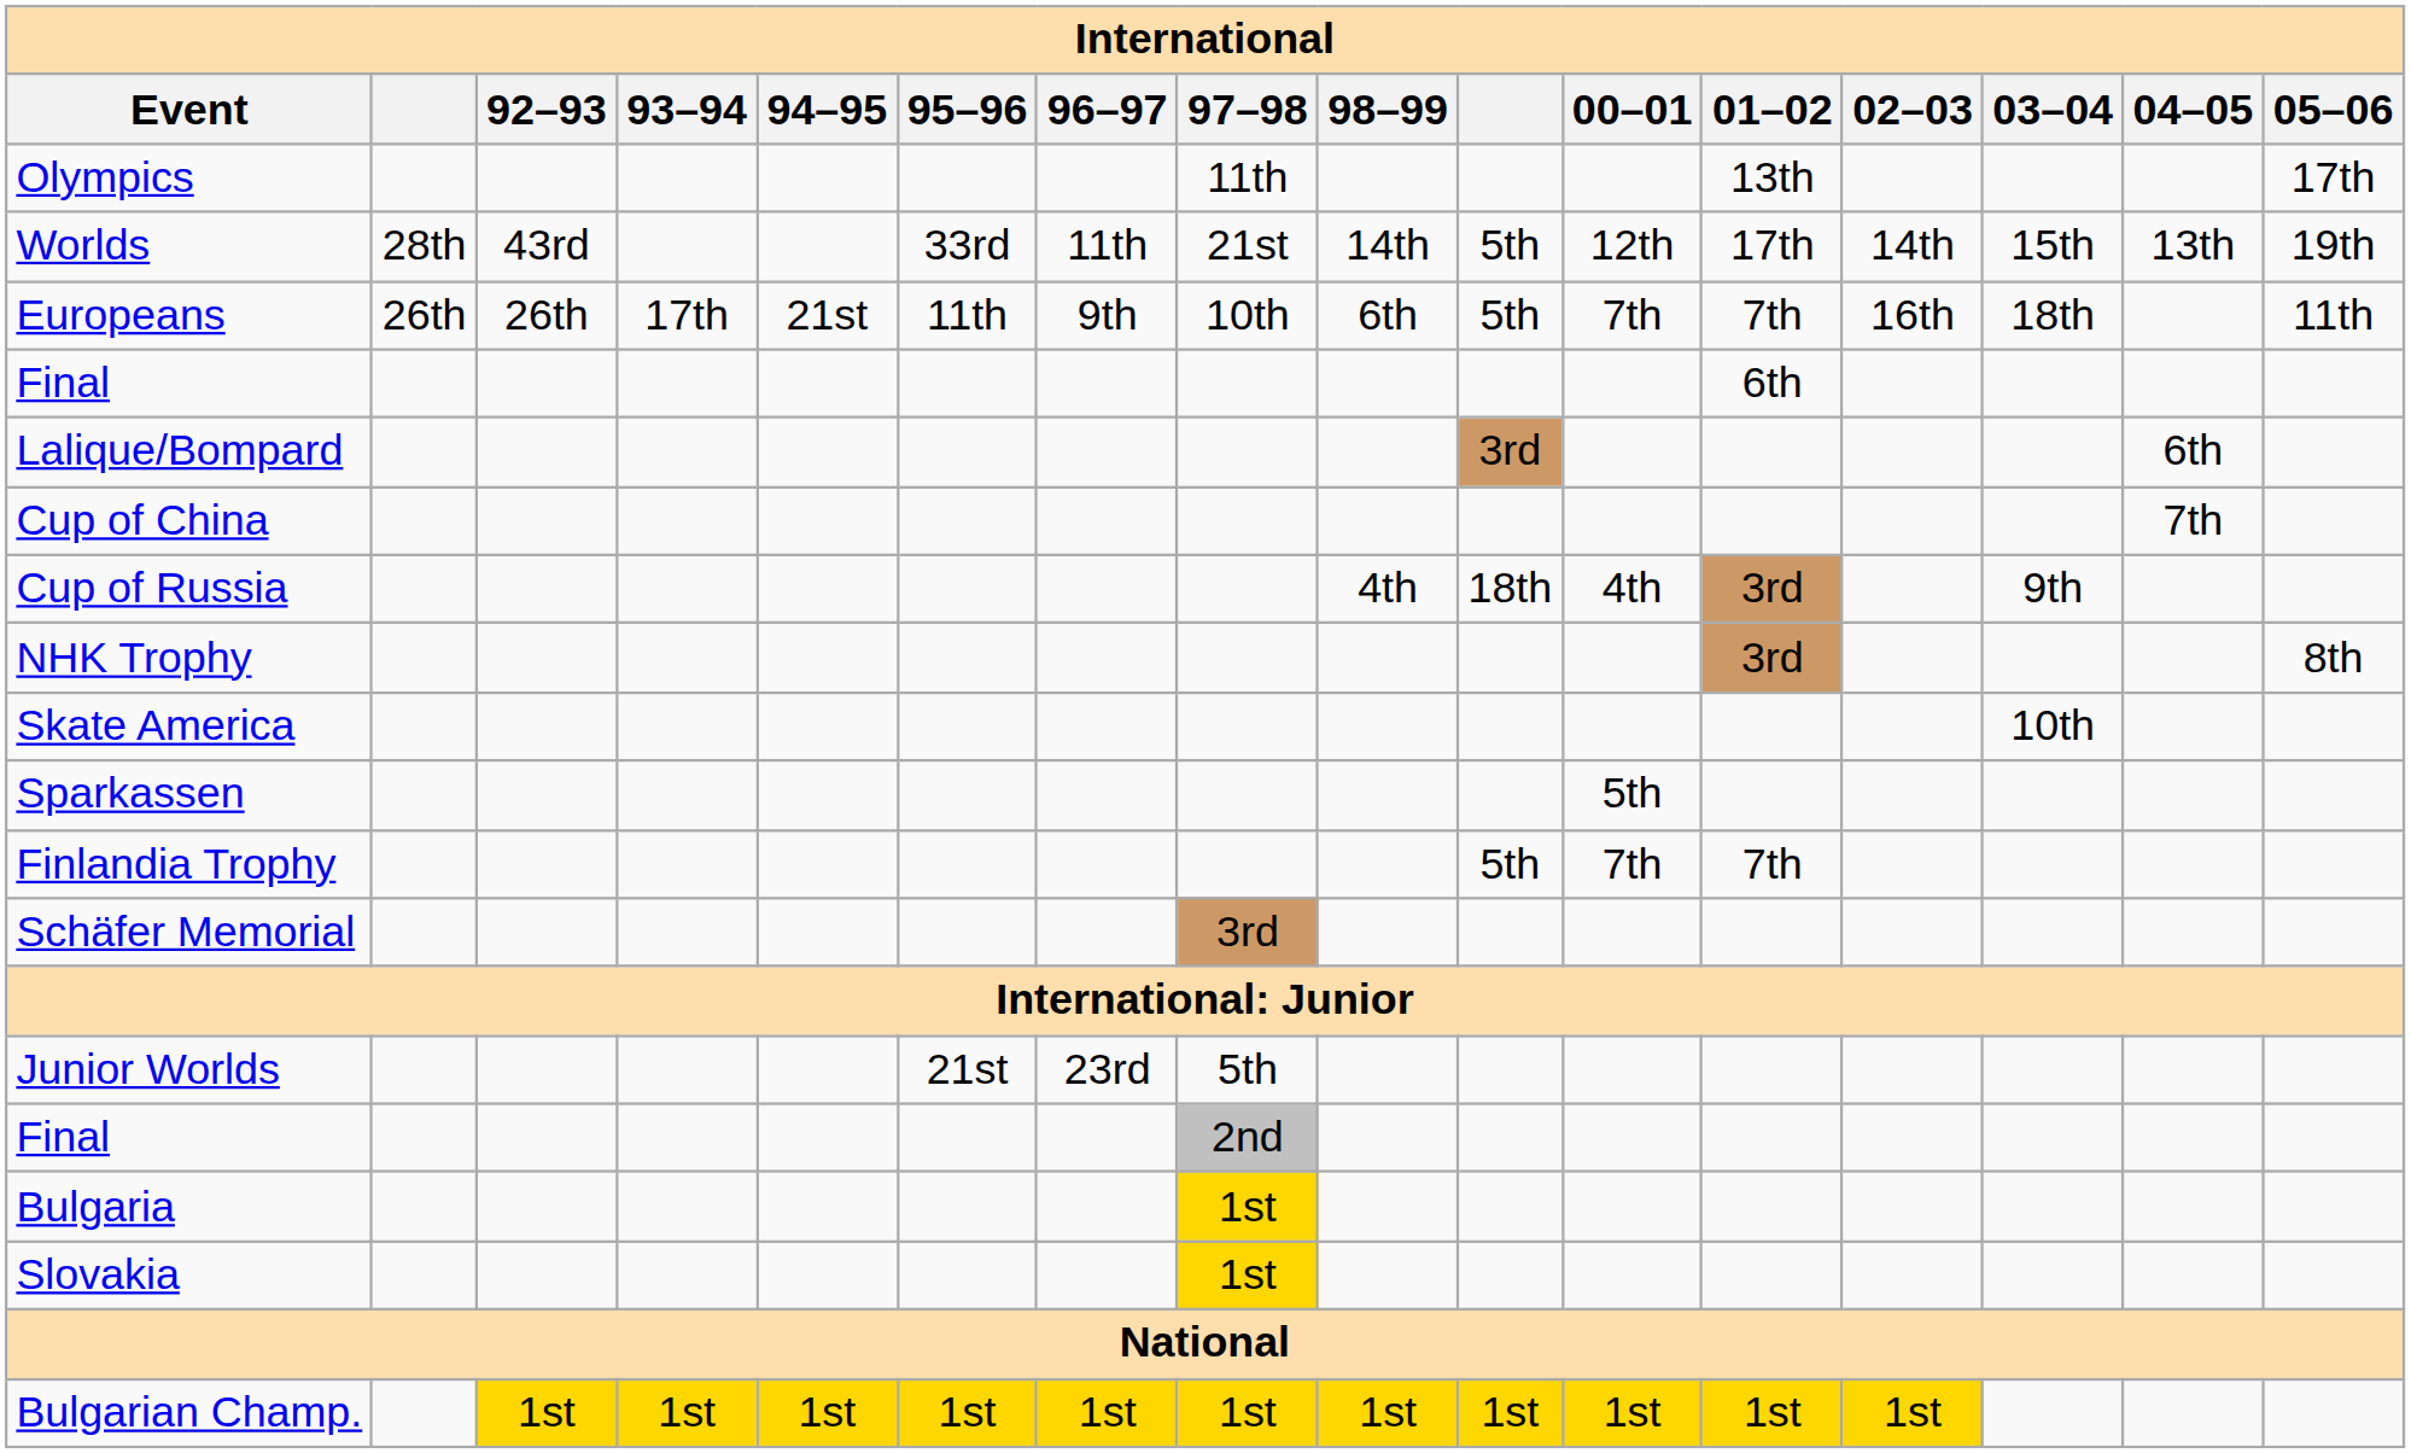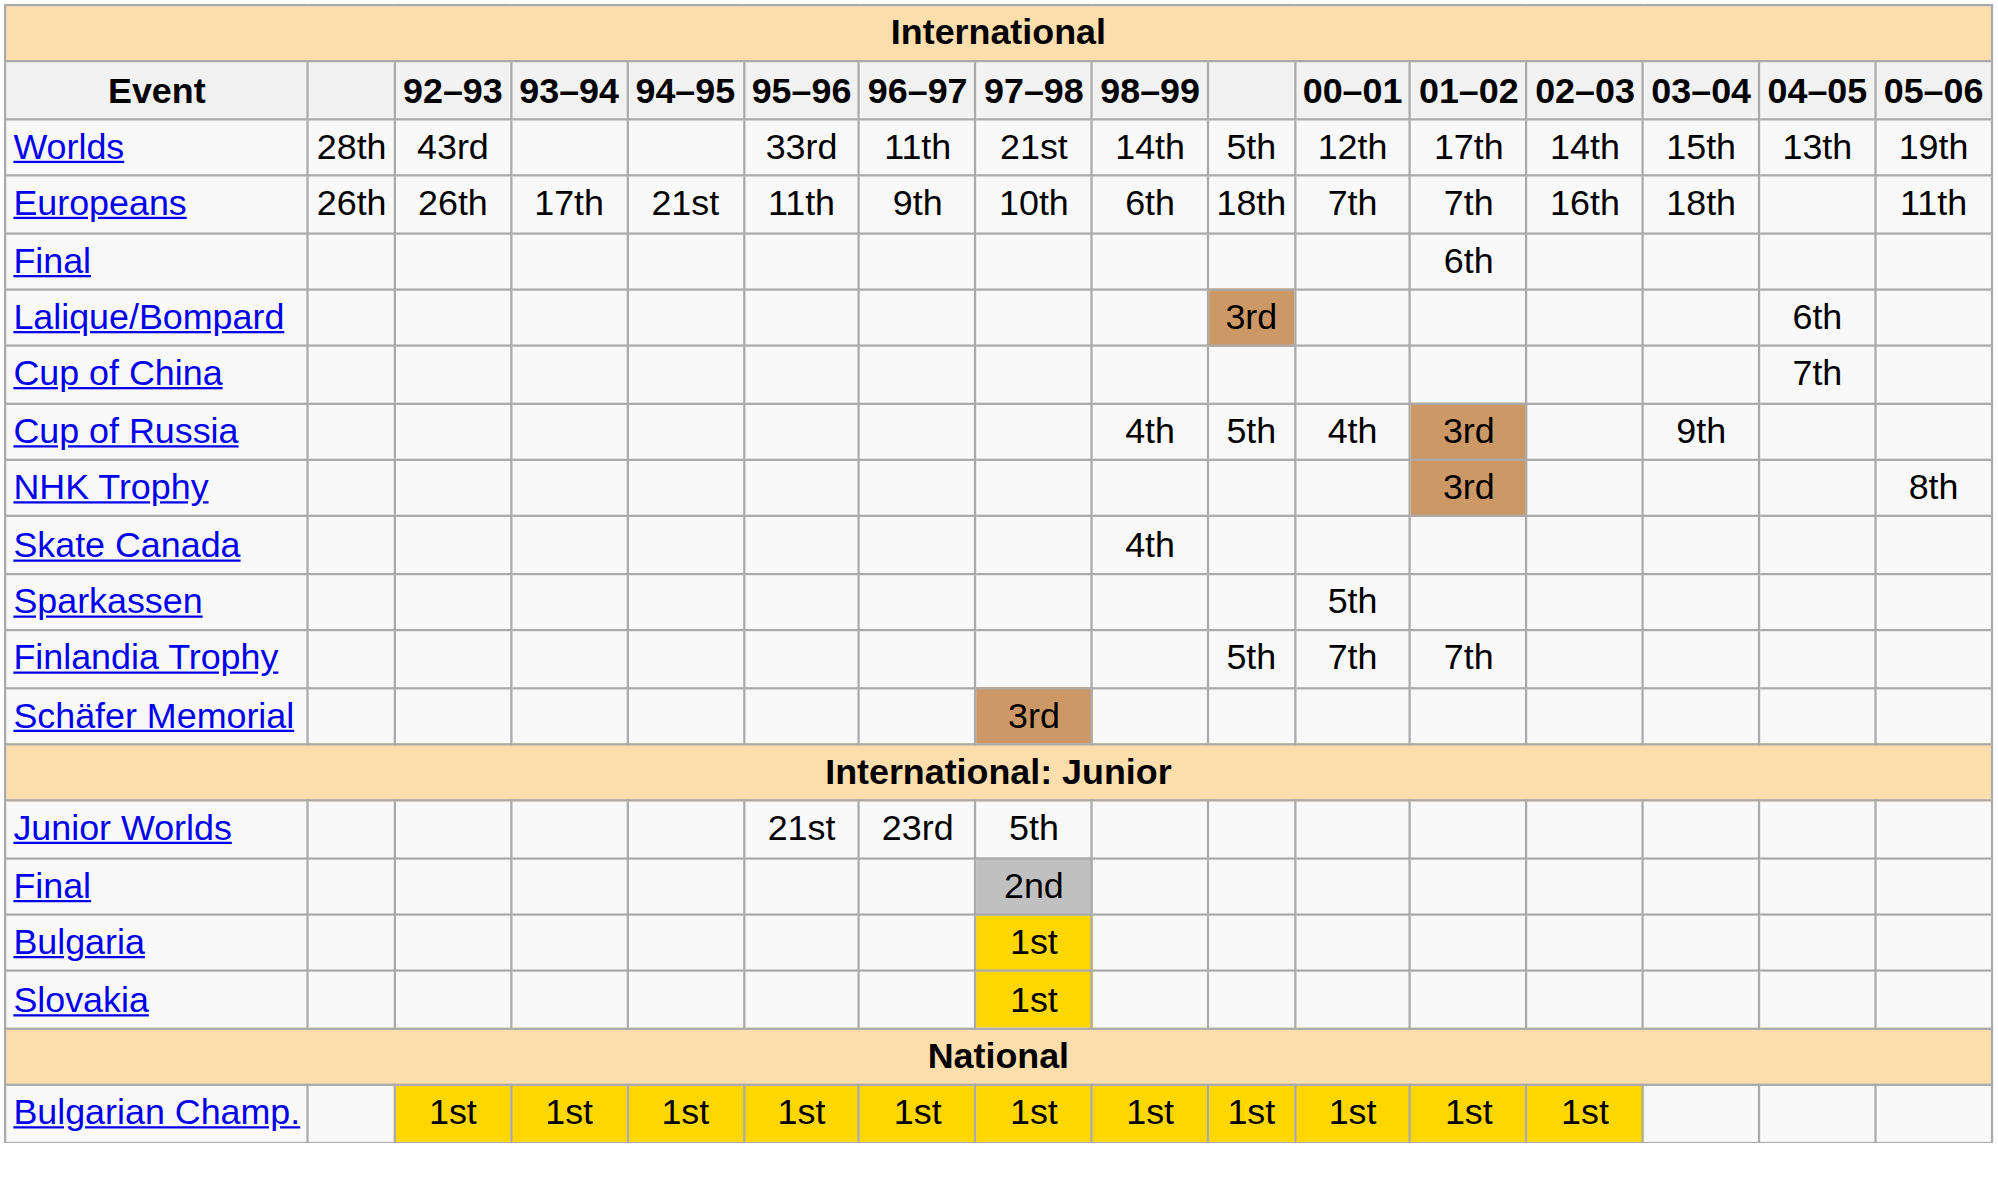- row: Olympics | 11th | 13th | 17th
Europeans | column 10: 5th -> 18th
Cup of Russia | column 10: 18th -> 5th
- row: Skate America | 10th
+ row: Skate Canada | 4th
